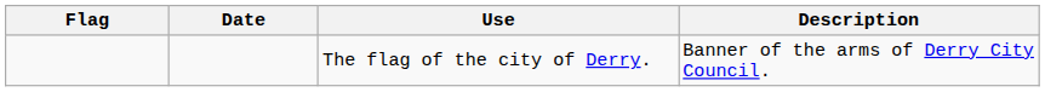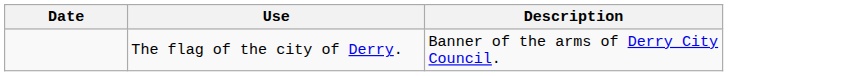- column: Flag
